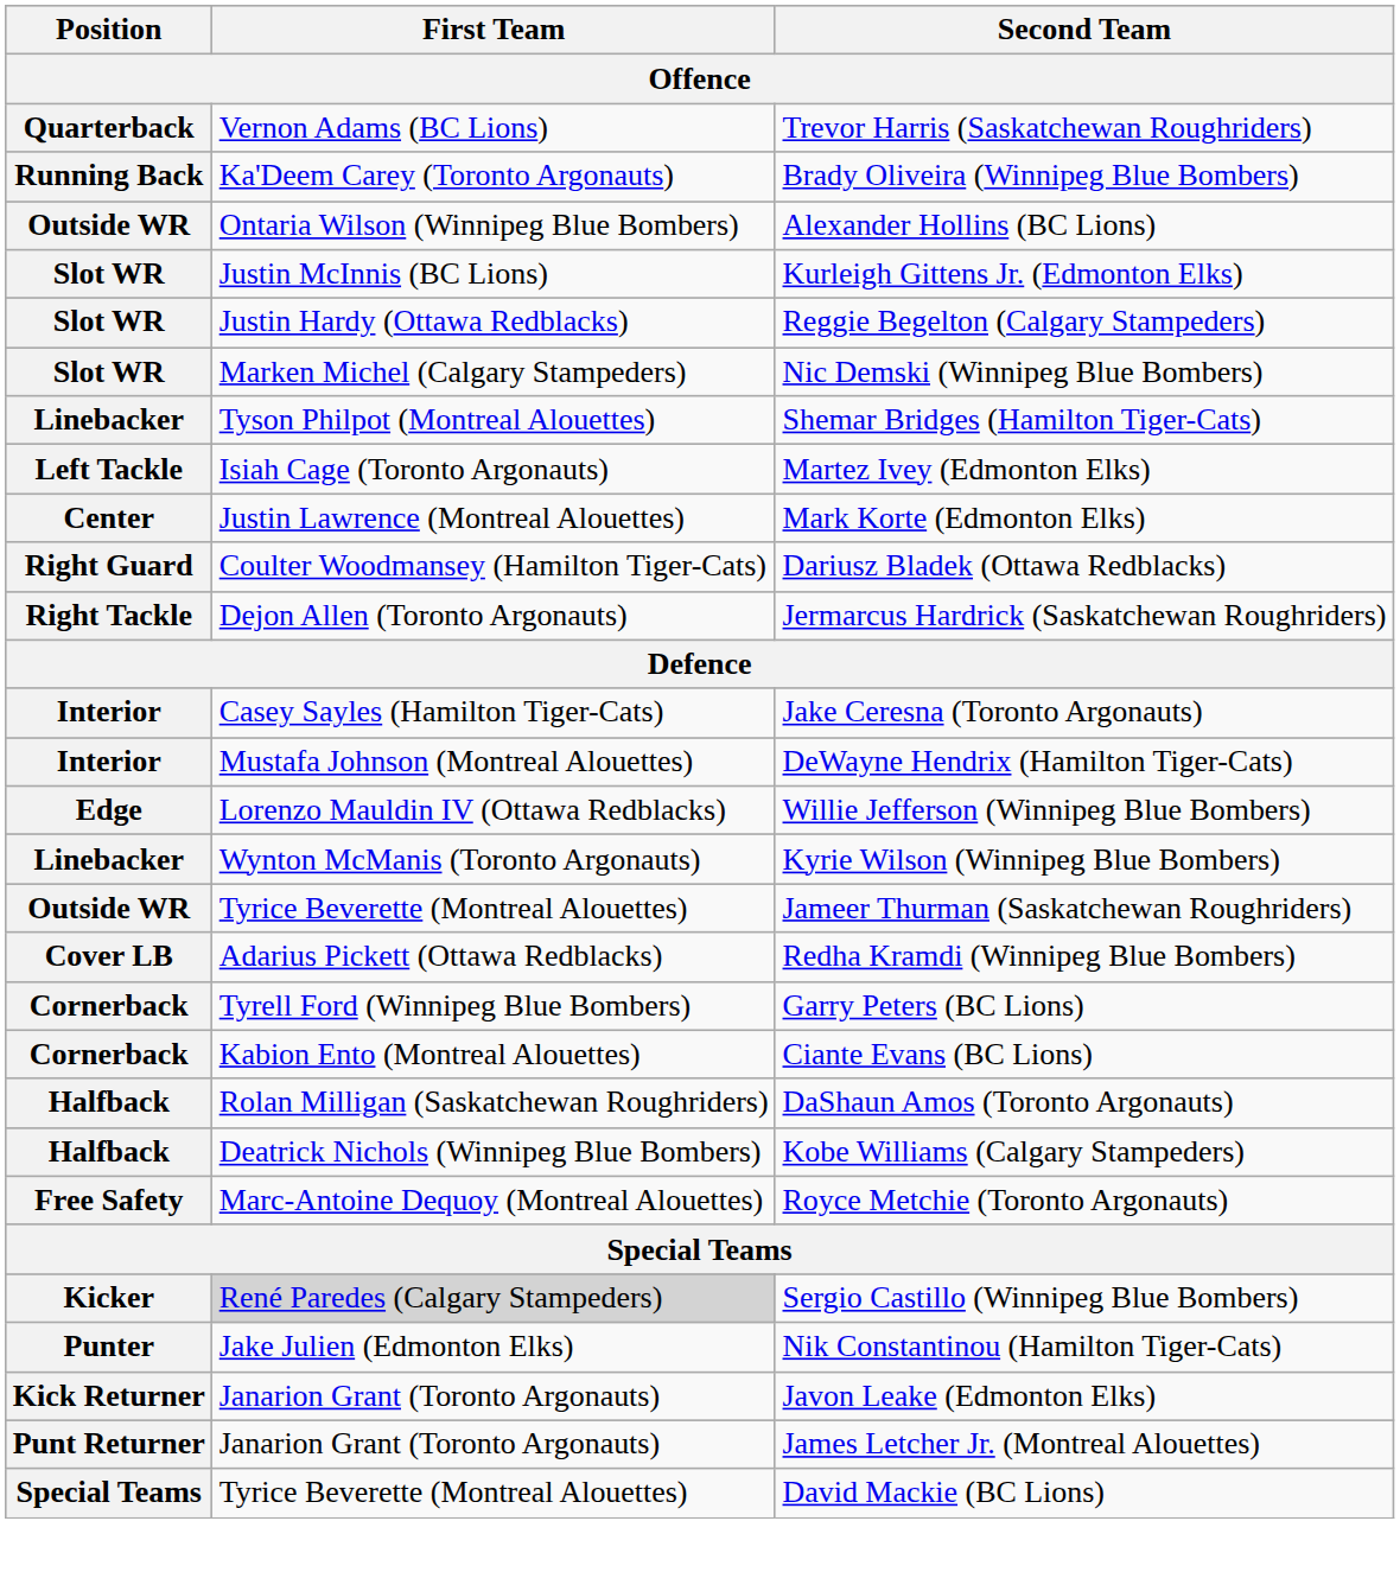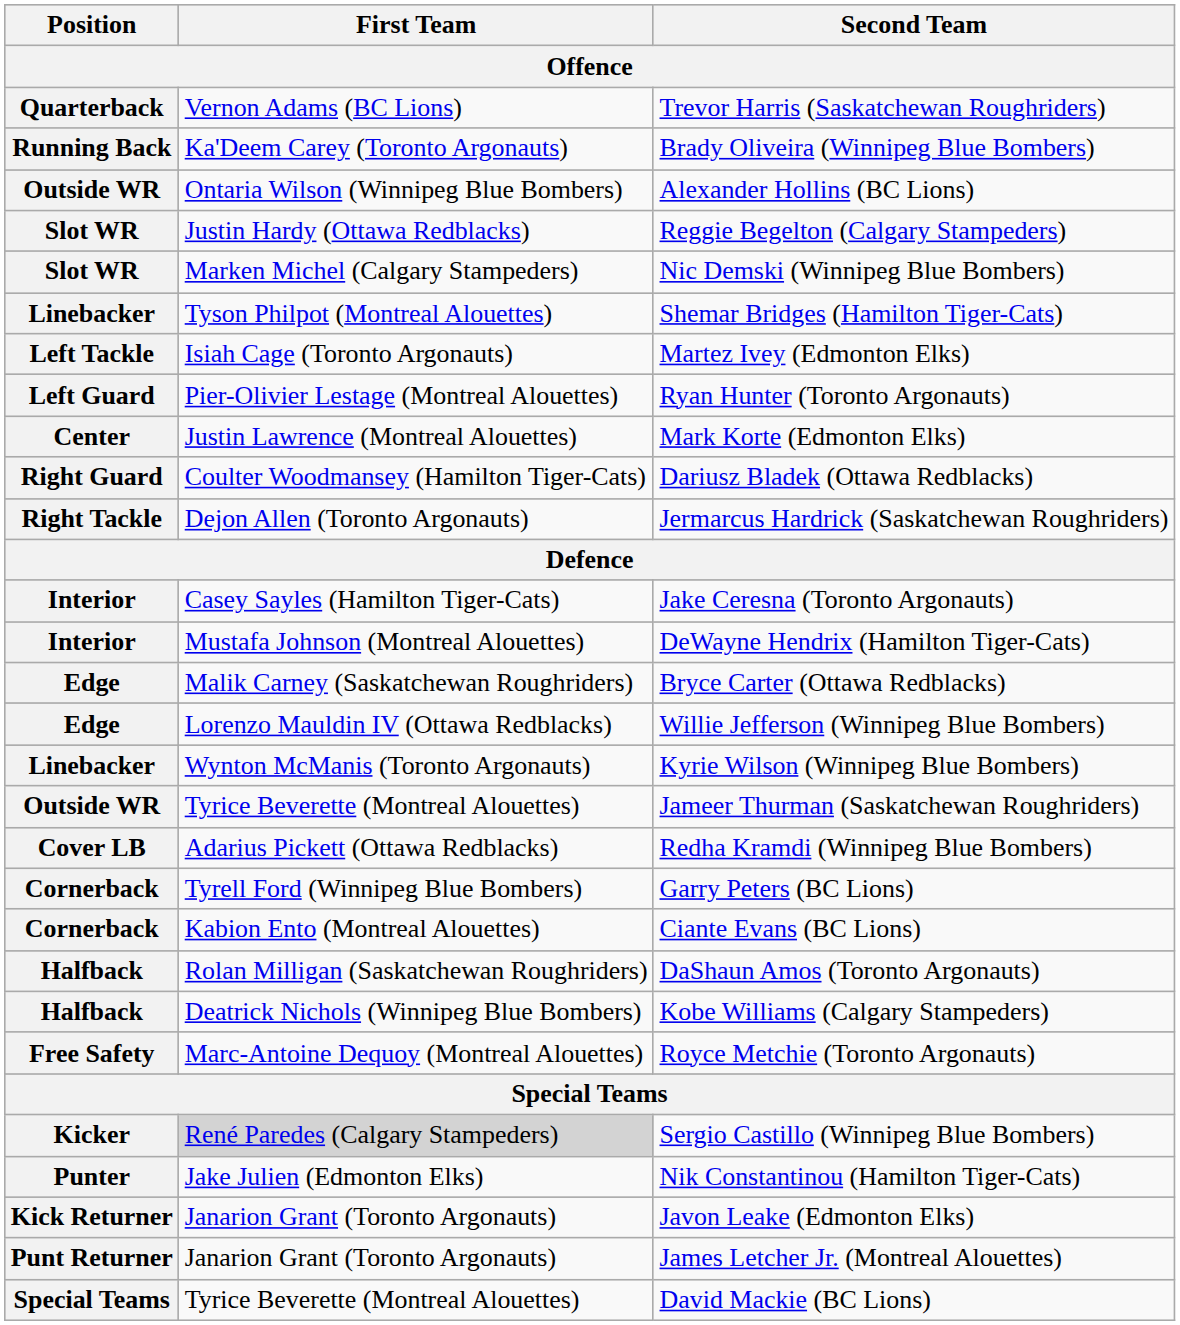- row: Slot WR | Justin McInnis (BC Lions) | Kurleigh Gittens Jr. (Edmonton Elks)
+ row: Left Guard | Pier-Olivier Lestage (Montreal Alouettes) | Ryan Hunter (Toronto Argonauts)
+ row: Edge | Malik Carney (Saskatchewan Roughriders) | Bryce Carter (Ottawa Redblacks)
